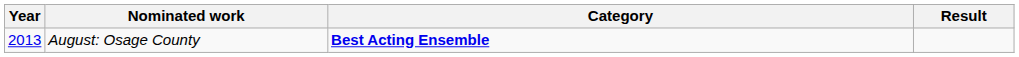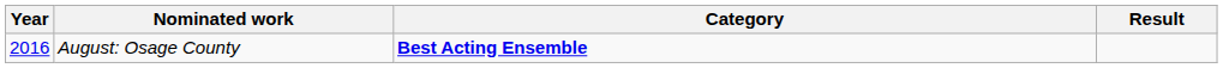August: Osage County | Year: 2013 -> 2016
